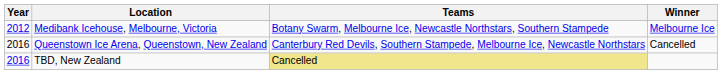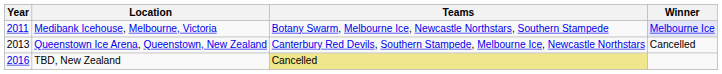Medibank Icehouse, Melbourne, Victoria | Year: 2012 -> 2011
Medibank Icehouse, Melbourne, Victoria | Winner: no background -> lavender background
Queenstown Ice Arena, Queenstown, New Zealand | Year: 2016 -> 2013
